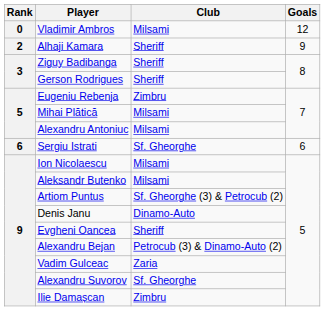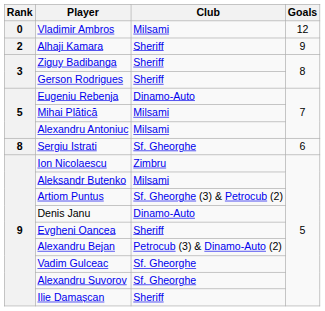Eugeniu Rebenja | Club: Zimbru -> Dinamo-Auto
Sergiu Istrati | Rank: 6 -> 8
Ion Nicolaescu | Club: Milsami -> Zimbru
Vadim Gulceac | Club: Zaria -> Sf. Gheorghe
Ilie Damașcan | Club: Zimbru -> Sheriff
